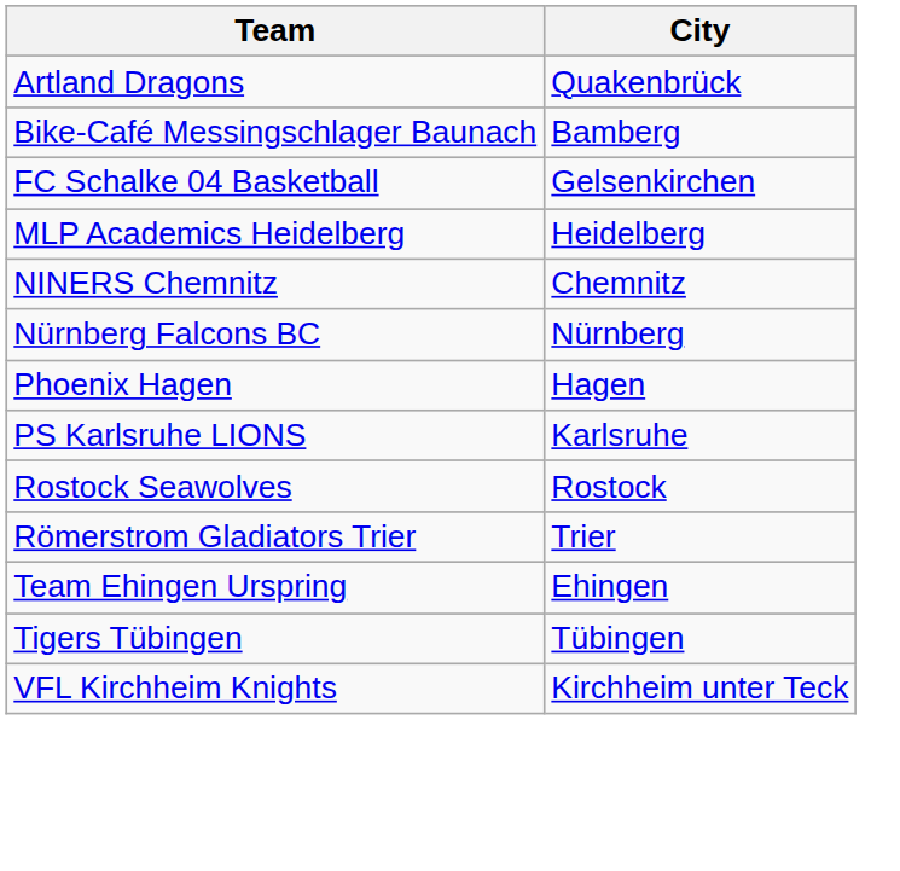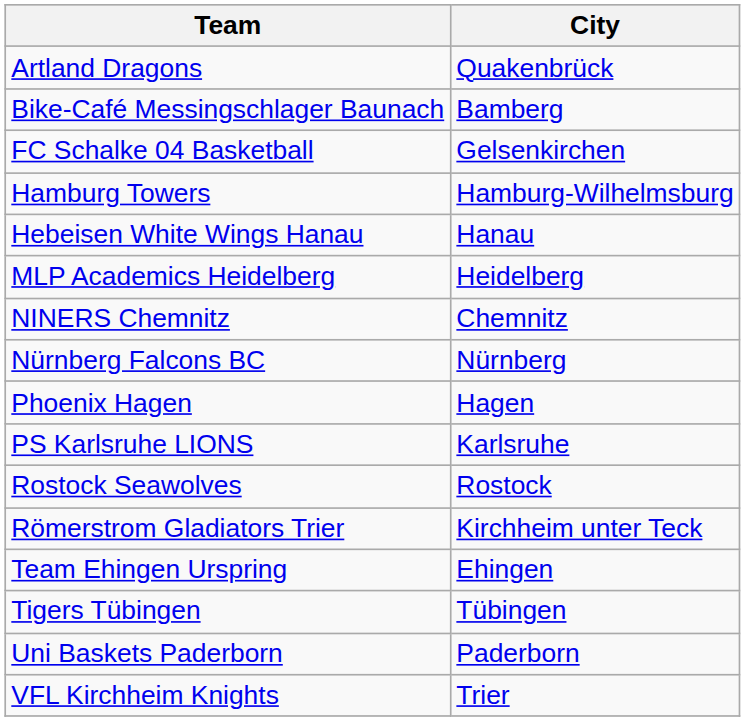+ row: Hamburg Towers | Hamburg-Wilhelmsburg
+ row: Hebeisen White Wings Hanau | Hanau
Römerstrom Gladiators Trier | City: Trier -> Kirchheim unter Teck
+ row: Uni Baskets Paderborn | Paderborn
VFL Kirchheim Knights | City: Kirchheim unter Teck -> Trier
